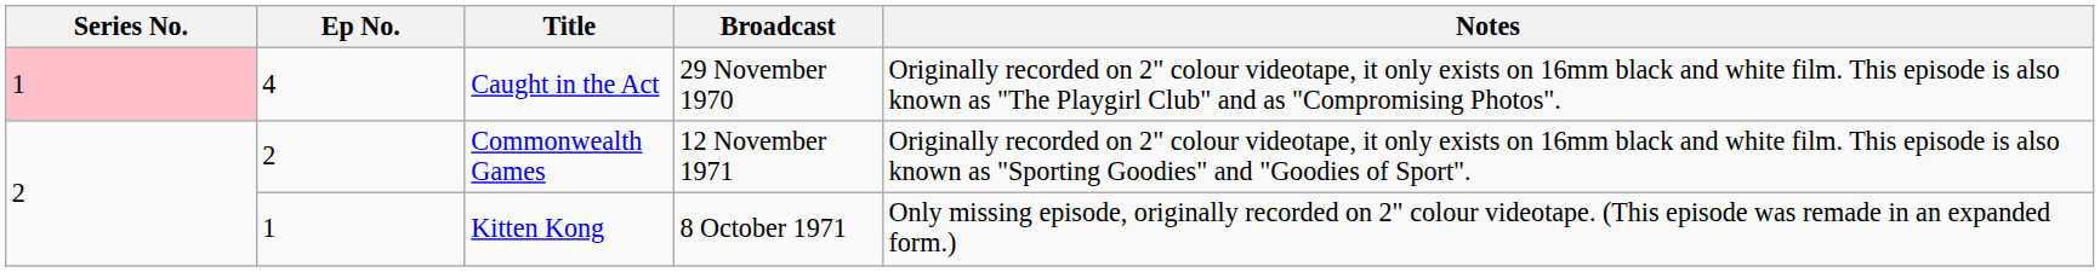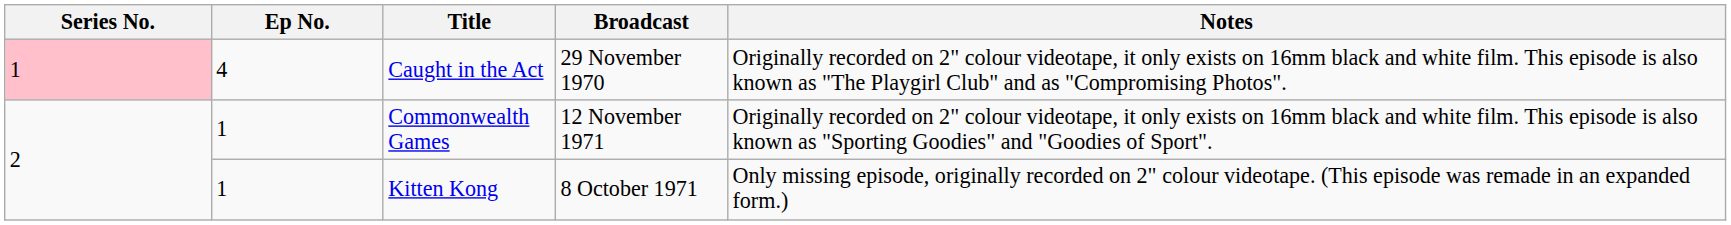Commonwealth Games | Ep No.: 2 -> 1
